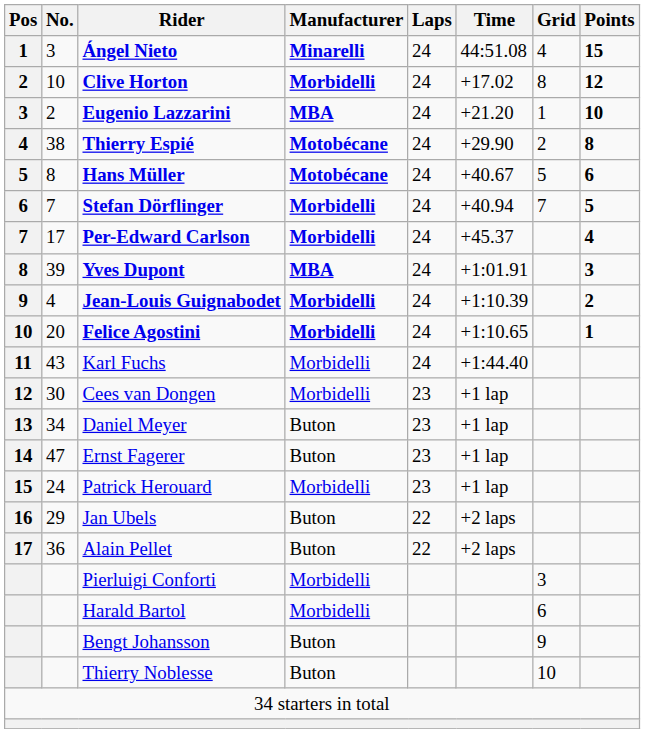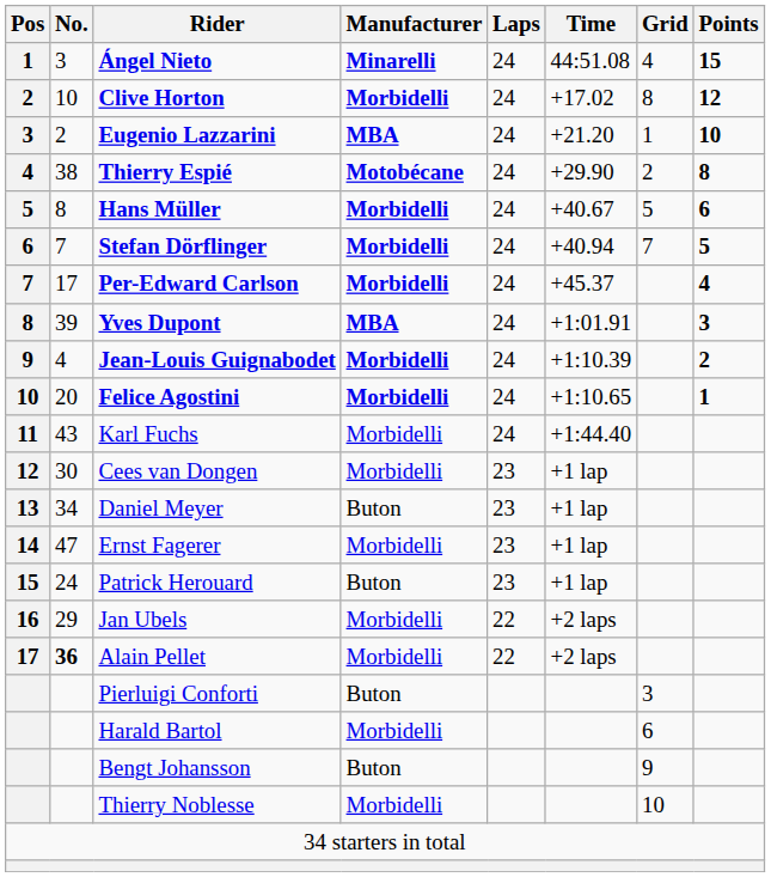Hans Müller | Manufacturer: Motobécane -> Morbidelli
Ernst Fagerer | Manufacturer: Buton -> Morbidelli
Patrick Herouard | Manufacturer: Morbidelli -> Buton
Jan Ubels | Manufacturer: Buton -> Morbidelli
Alain Pellet | No.: normal -> bold
Alain Pellet | Manufacturer: Buton -> Morbidelli
Pierluigi Conforti | Manufacturer: Morbidelli -> Buton
Thierry Noblesse | Manufacturer: Buton -> Morbidelli
